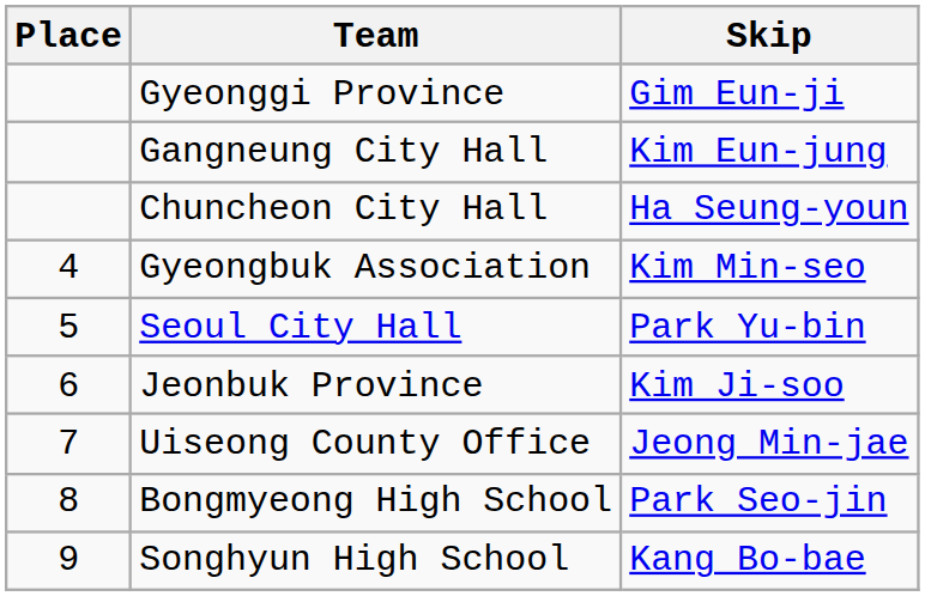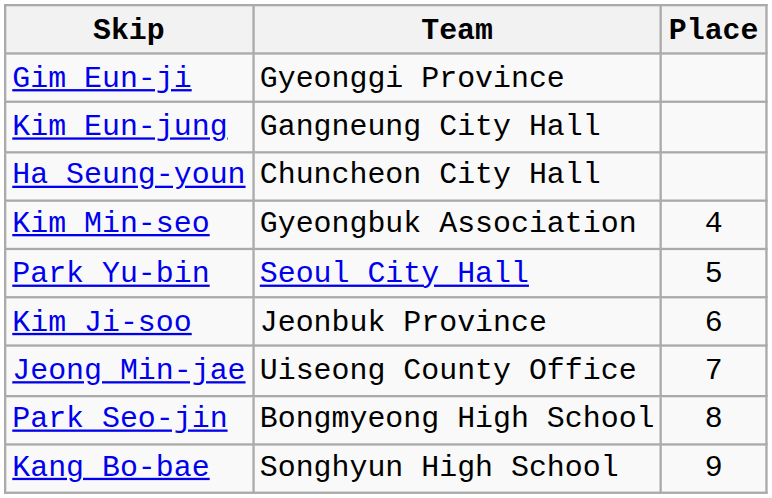columns swapped: Place <-> Skip
